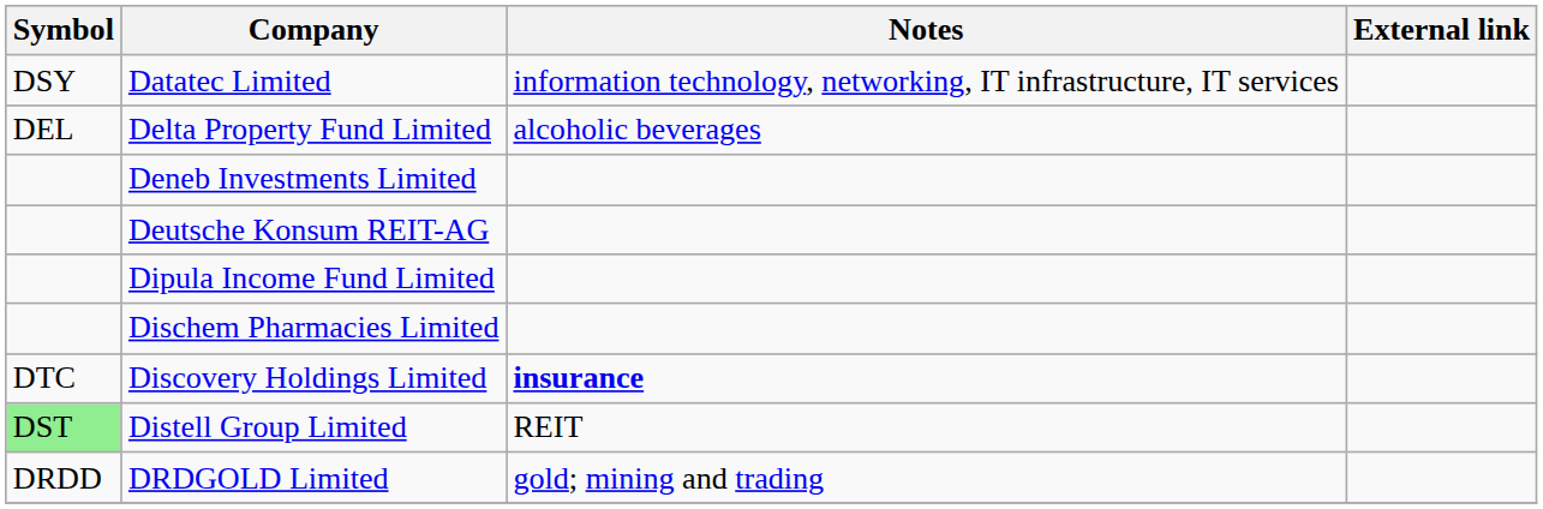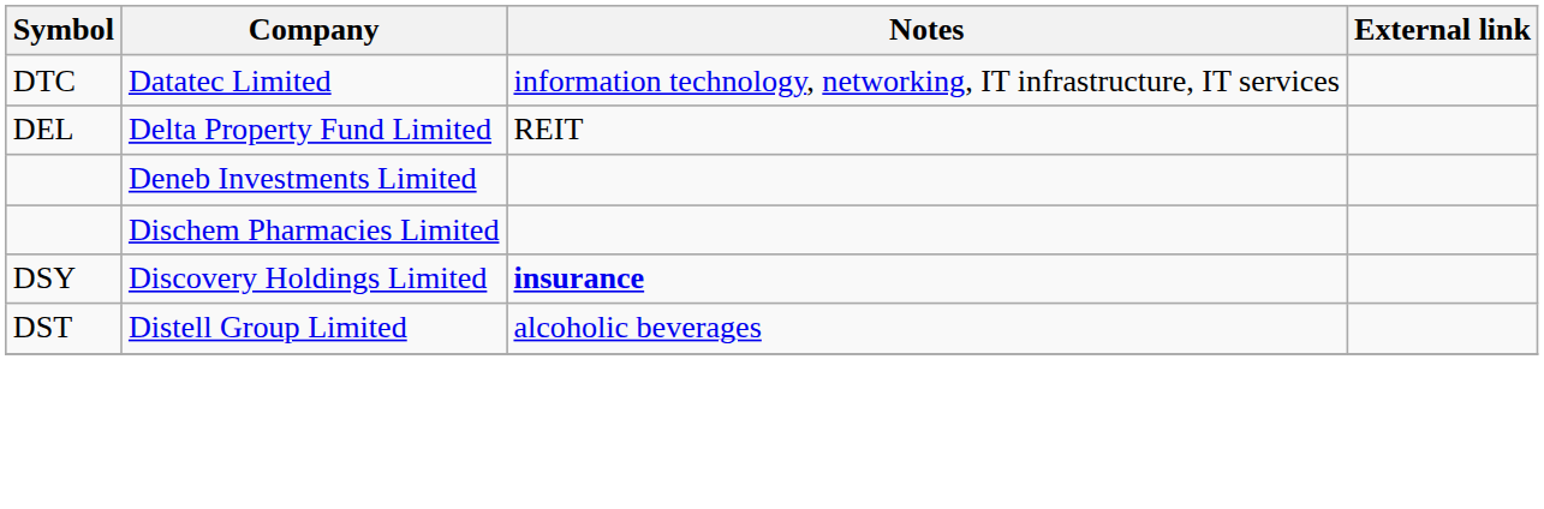Datatec Limited | Symbol: DSY -> DTC
Delta Property Fund Limited | Notes: alcoholic beverages -> REIT
- row: Deutsche Konsum REIT-AG
- row: Dipula Income Fund Limited
Discovery Holdings Limited | Symbol: DTC -> DSY
Distell Group Limited | Symbol: lightgreen background -> no background
Distell Group Limited | Notes: REIT -> alcoholic beverages
- row: DRDD | DRDGOLD Limited | gold; mining and trading
